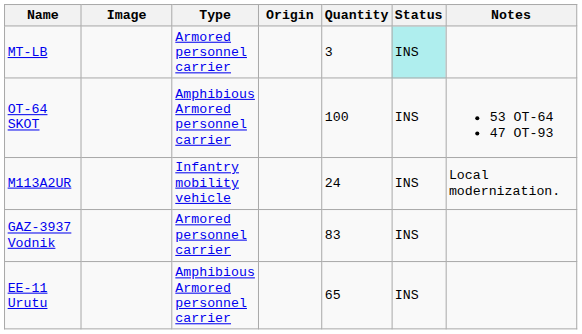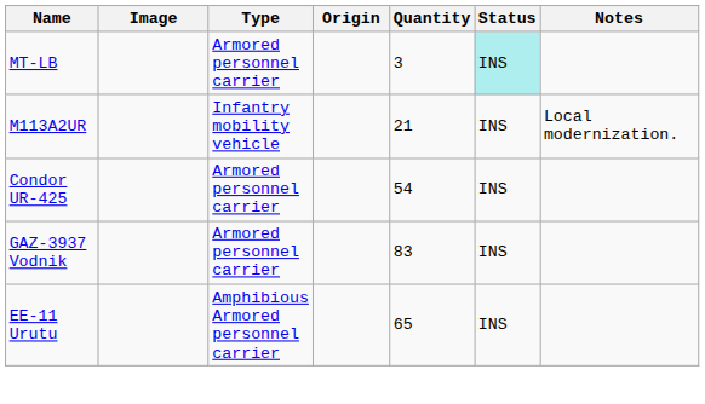- row: OT-64 SKOT | Amphibious Armored personnel carrier | 100 | INS | 53 OT-64 47 OT-93
M113A2UR | Quantity: 24 -> 21
+ row: Condor UR-425 | Armored personnel carrier | 54 | INS
